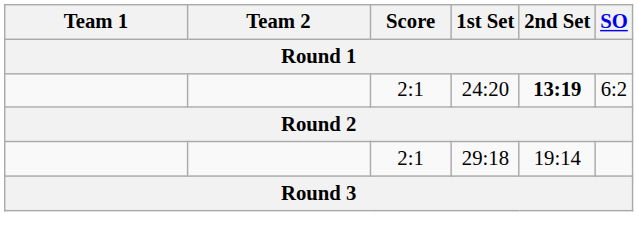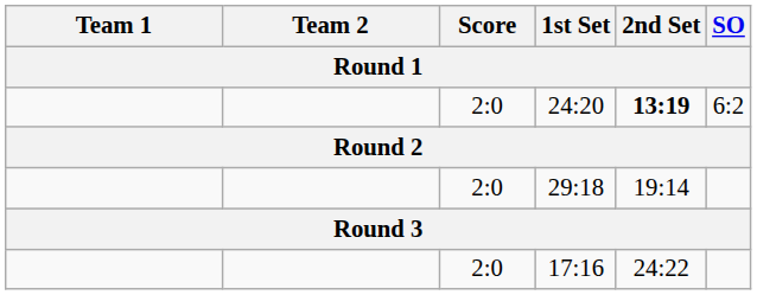24:20 | Score: 2:1 -> 2:0
29:18 | Score: 2:1 -> 2:0
+ row: 2:0 | 17:16 | 24:22
